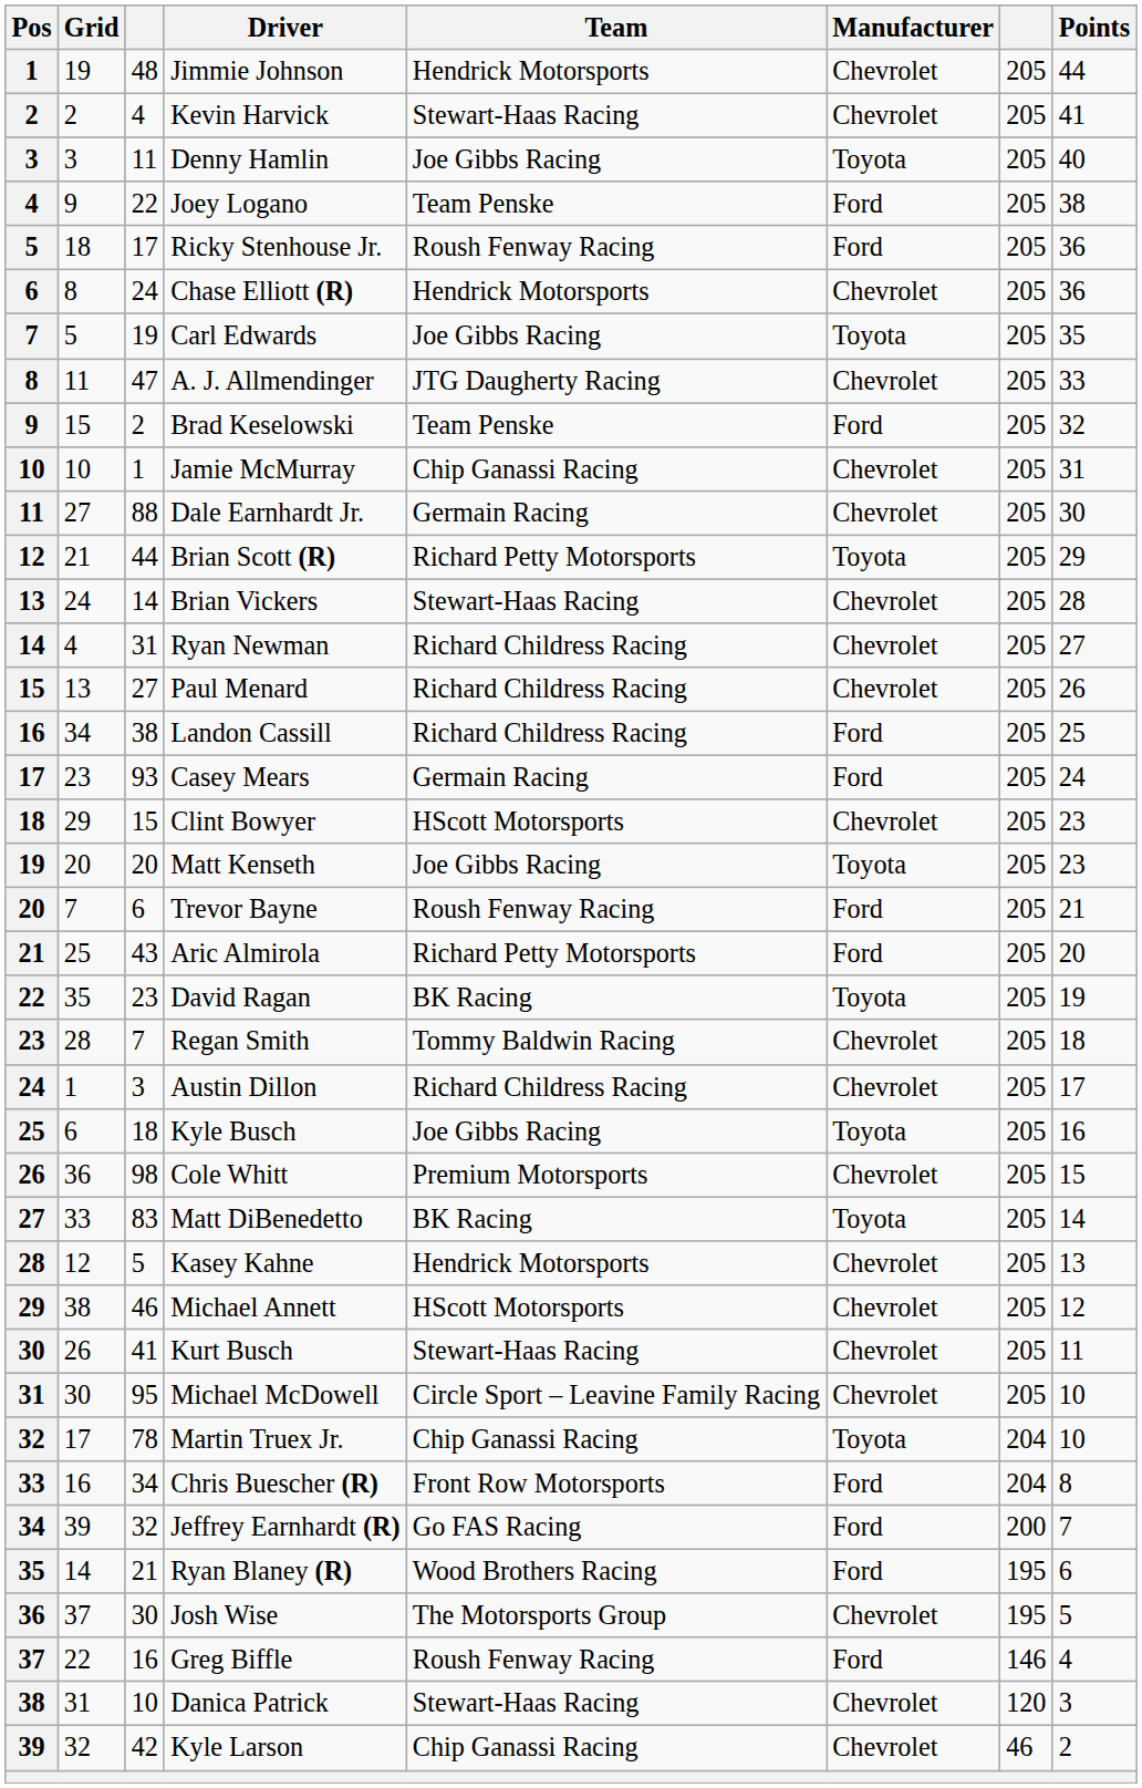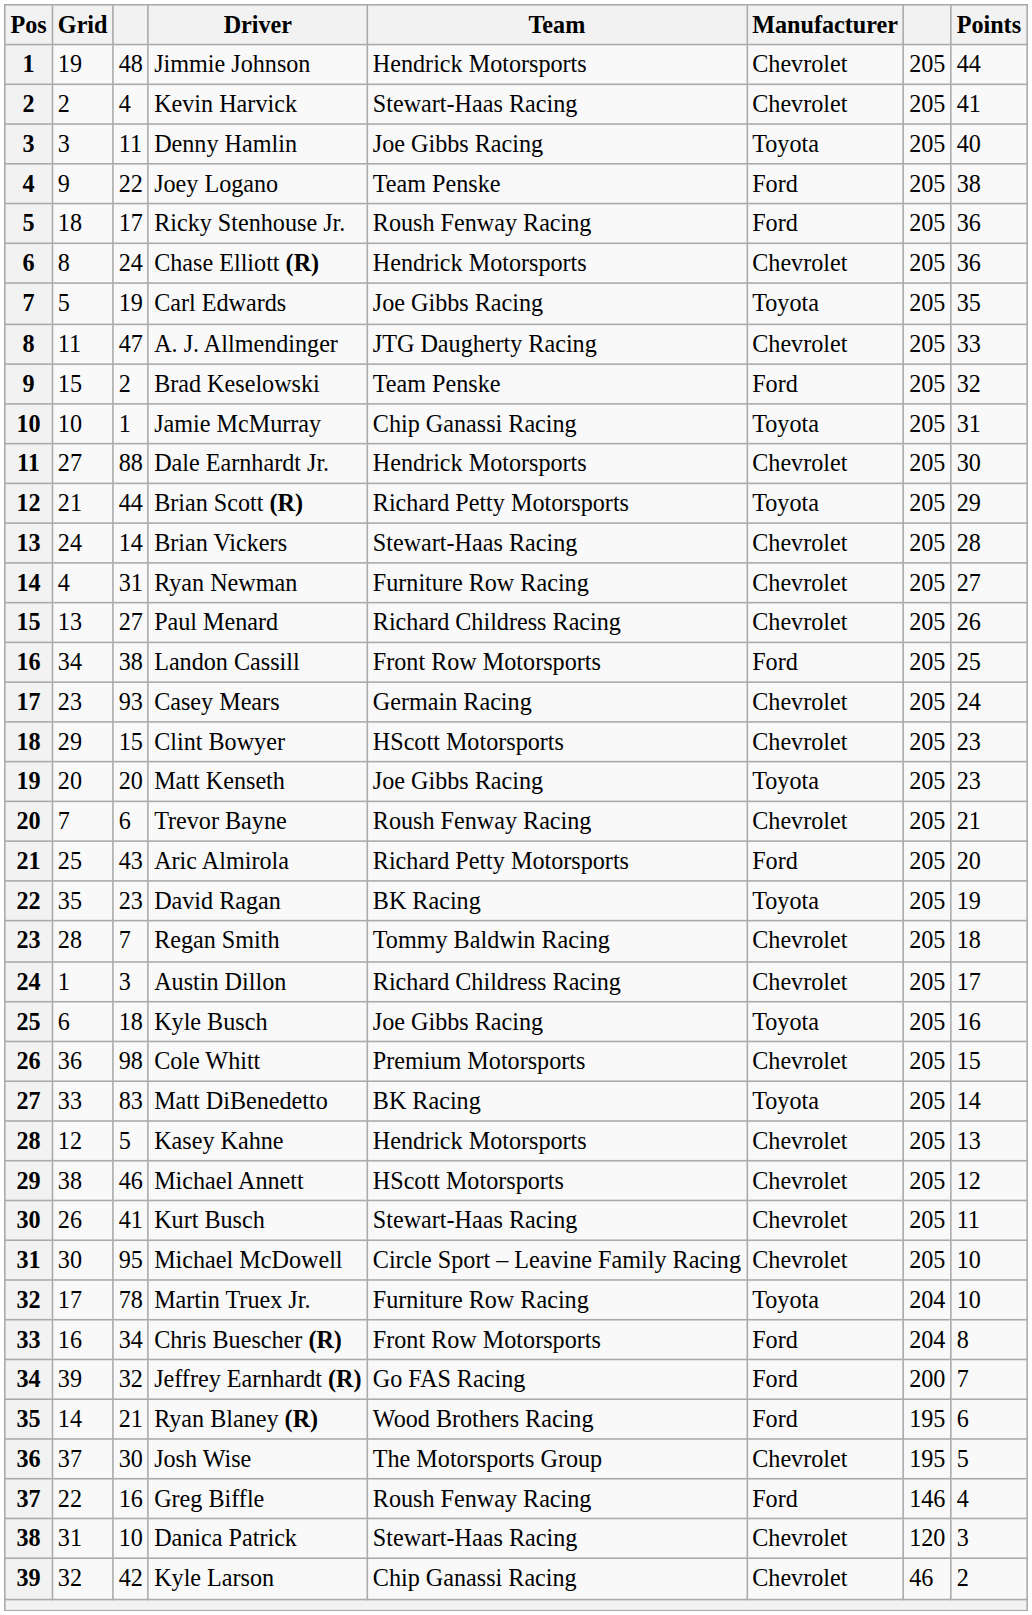Jamie McMurray | Manufacturer: Chevrolet -> Toyota
Dale Earnhardt Jr. | Team: Germain Racing -> Hendrick Motorsports
Ryan Newman | Team: Richard Childress Racing -> Furniture Row Racing
Landon Cassill | Team: Richard Childress Racing -> Front Row Motorsports
Casey Mears | Manufacturer: Ford -> Chevrolet
Trevor Bayne | Manufacturer: Ford -> Chevrolet
Martin Truex Jr. | Team: Chip Ganassi Racing -> Furniture Row Racing
